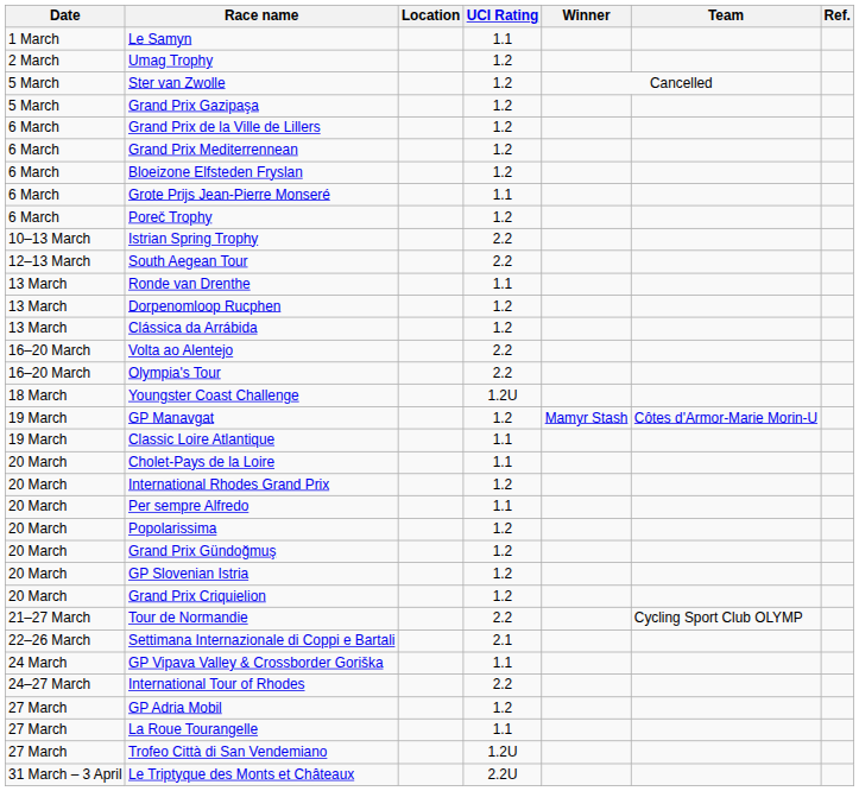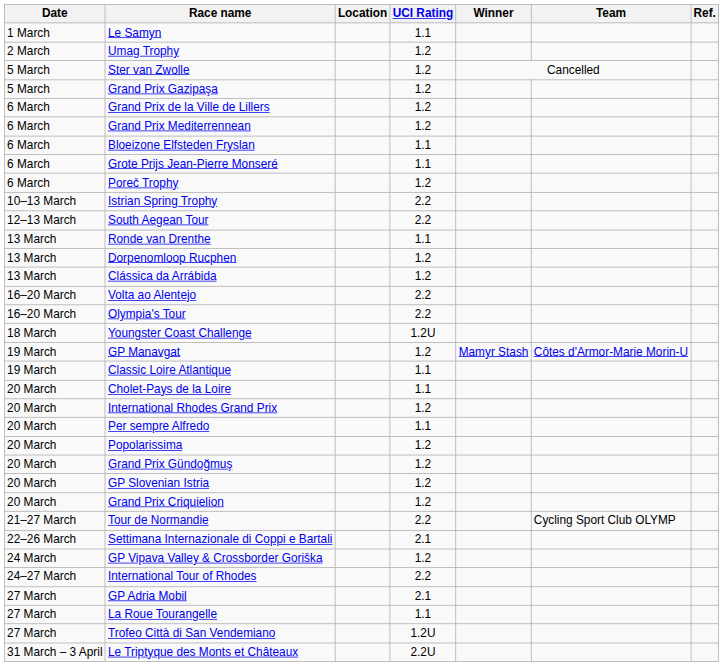Bloeizone Elfsteden Fryslan | UCI Rating: 1.2 -> 1.1
GP Vipava Valley & Crossborder Goriška | UCI Rating: 1.1 -> 1.2
GP Adria Mobil | UCI Rating: 1.2 -> 2.1
